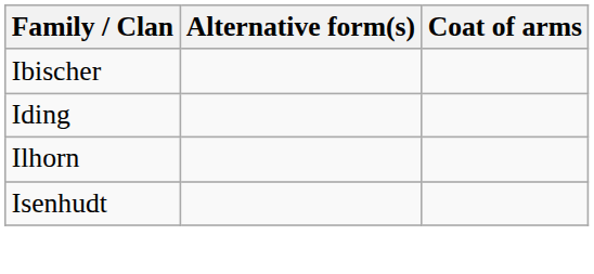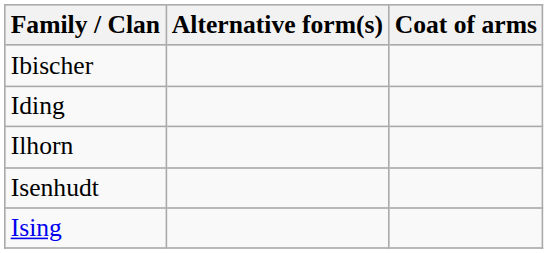+ row: Ising
